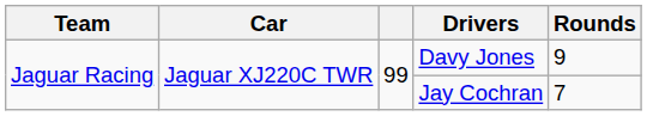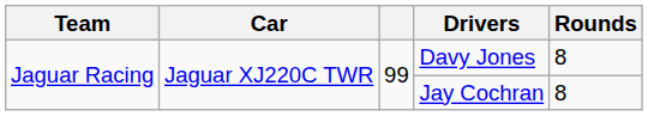Davy Jones | Rounds: 9 -> 8
Jay Cochran | Rounds: 7 -> 8
